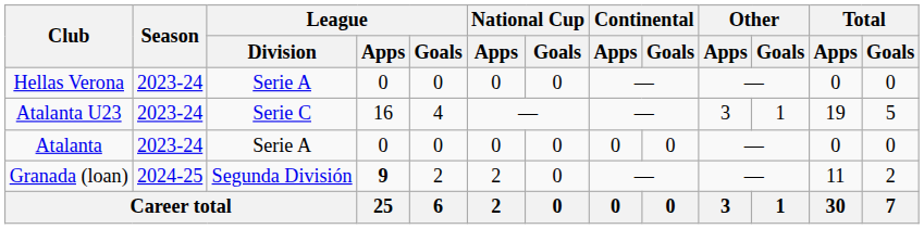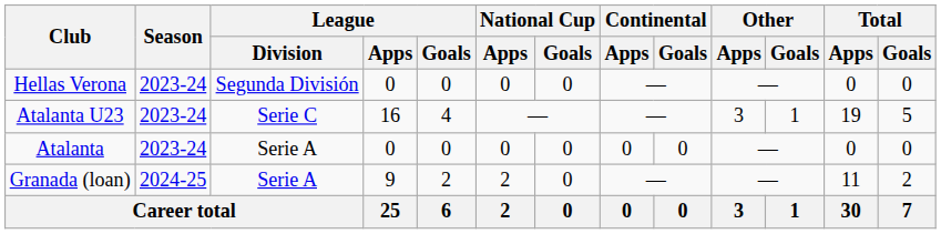Hellas Verona | League / Division: Serie A -> Segunda División
Granada (loan) | League / Division: Segunda División -> Serie A
Granada (loan) | League / Apps: bold -> normal
